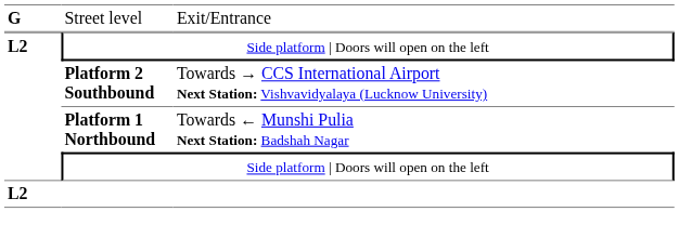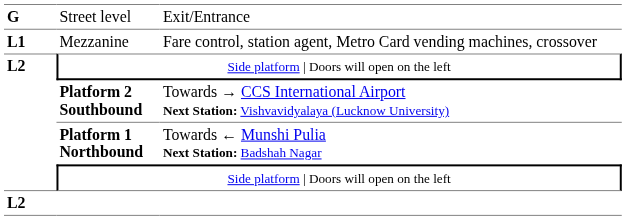+ row: L1 | Mezzanine | Fare control, station agent, Metro Card vending machines, crossover
